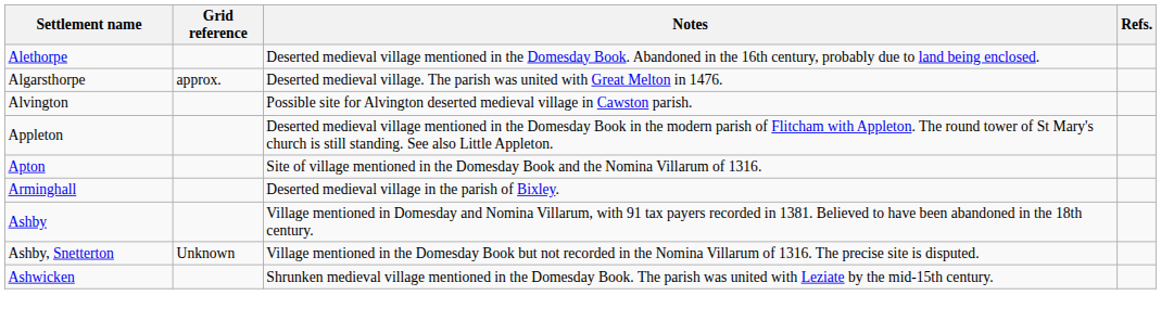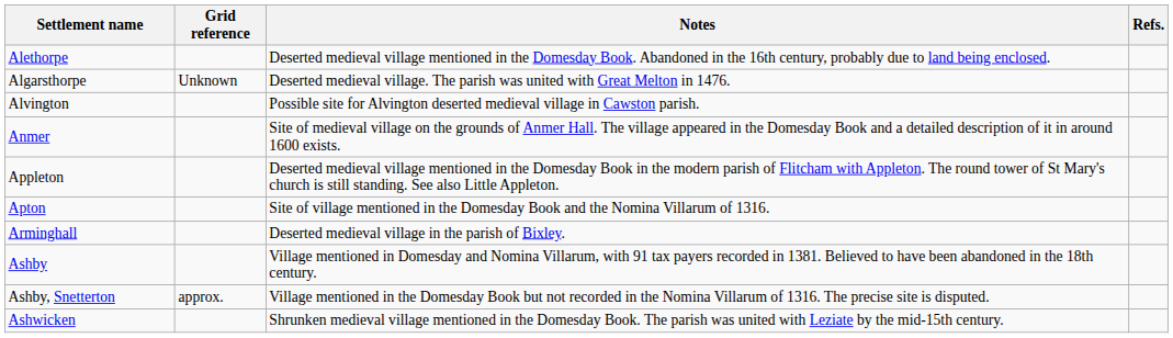Algarsthorpe | Grid reference: approx. -> Unknown
+ row: Anmer | Site of medieval village on the grounds of Anmer Hall. The village appeared in the Domesday Book and a detailed description of it in around 1600 exists.
Ashby, Snetterton | Grid reference: Unknown -> approx.
